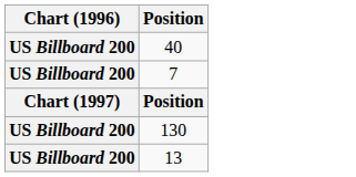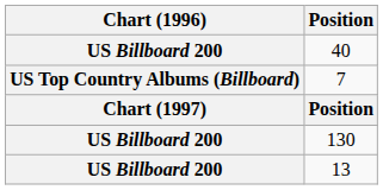7 | Chart (1996): US Billboard 200 -> US Top Country Albums (Billboard)
